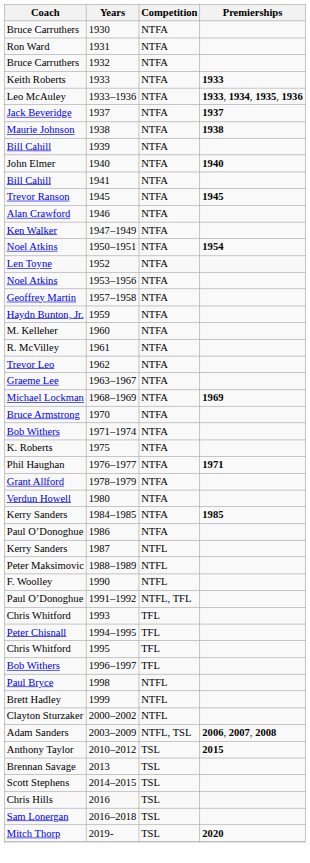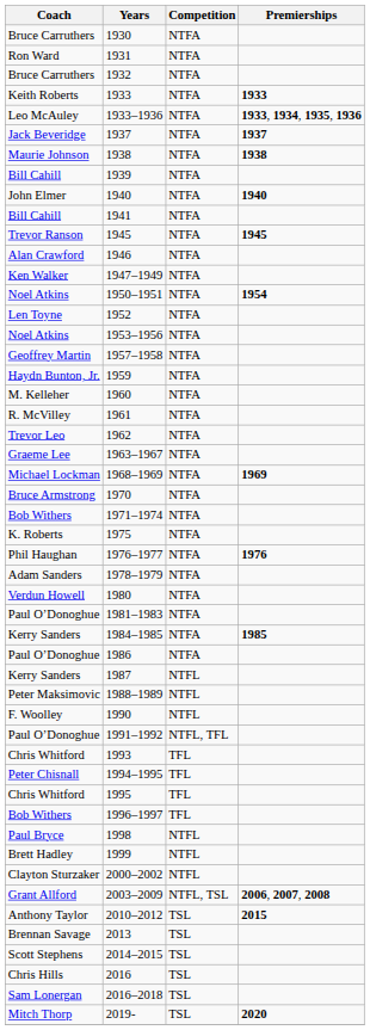1976–1977 | Premierships: 1971 -> 1976
1978–1979 | Coach: Grant Allford -> Adam Sanders
+ row: Paul O’Donoghue | 1981–1983 | NTFA
2003–2009 | Coach: Adam Sanders -> Grant Allford
